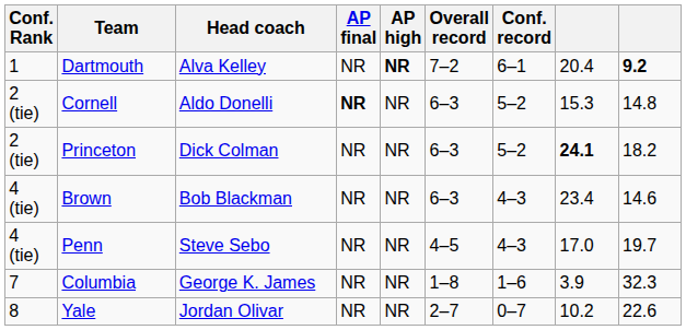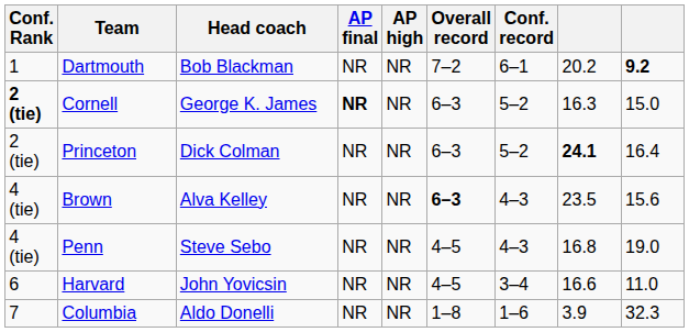Dartmouth | Head coach: Alva Kelley -> Bob Blackman
Dartmouth | AP high: bold -> normal
Dartmouth | column 8: 20.4 -> 20.2
Cornell | Conf. Rank: normal -> bold
Cornell | Head coach: Aldo Donelli -> George K. James
Cornell | column 8: 15.3 -> 16.3
Cornell | column 9: 14.8 -> 15.0
Princeton | column 9: 18.2 -> 16.4
Brown | Head coach: Bob Blackman -> Alva Kelley
Brown | Overall record: normal -> bold
Brown | column 8: 23.4 -> 23.5
Brown | column 9: 14.6 -> 15.6
Penn | column 8: 17.0 -> 16.8
Penn | column 9: 19.7 -> 19.0
+ row: 6 | Harvard | John Yovicsin | NR | NR | 4–5 | 3–4 | 16.6 | 11.0
Columbia | Head coach: George K. James -> Aldo Donelli
- row: 8 | Yale | Jordan Olivar | NR | NR | 2–7 | 0–7 | 10.2 | 22.6
